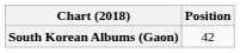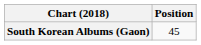South Korean Albums (Gaon) | Position: 42 -> 45
